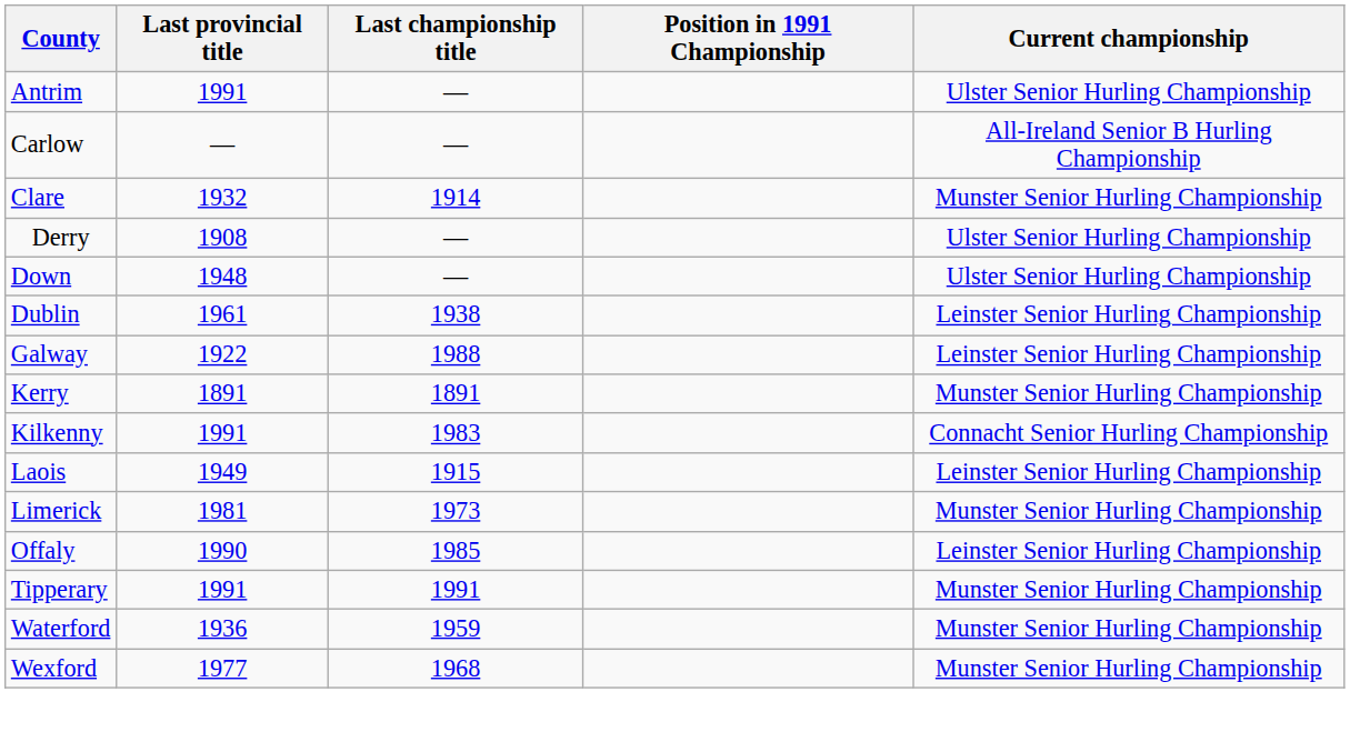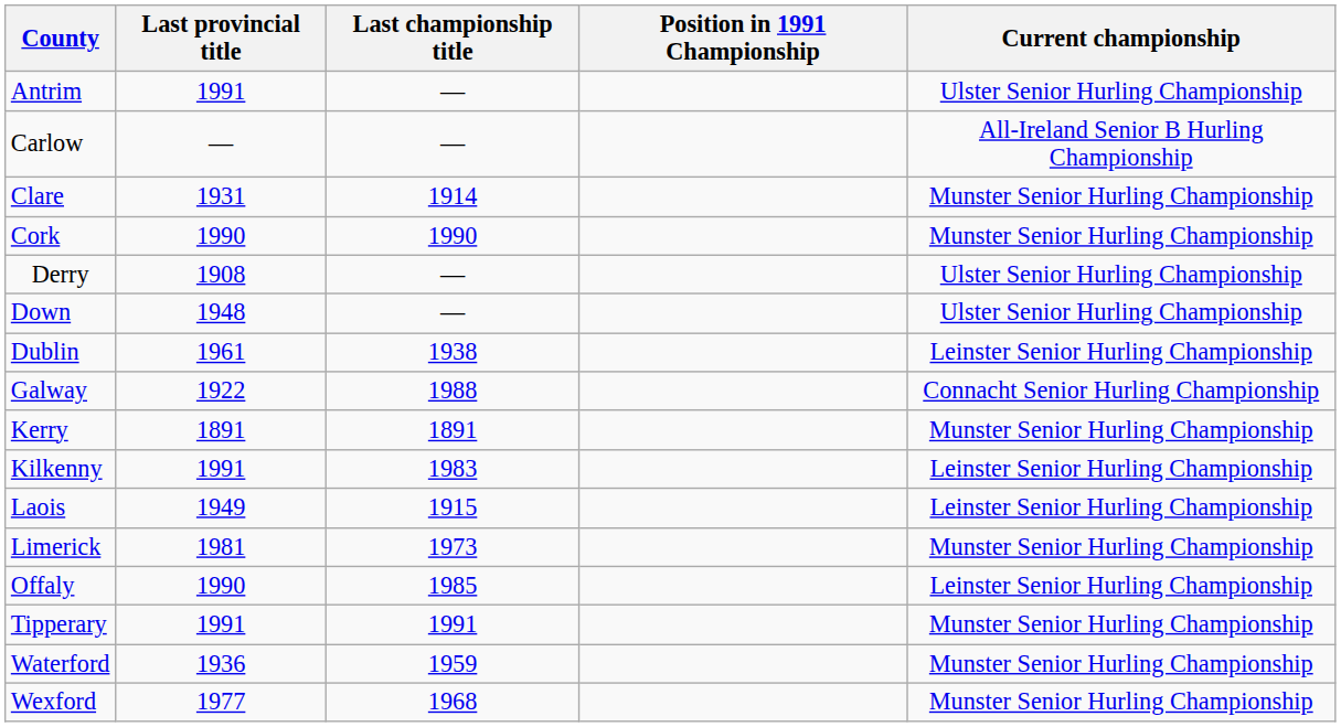Clare | Last provincial title: 1932 -> 1931
+ row: Cork | 1990 | 1990 | Munster Senior Hurling Championship
Galway | Current championship: Leinster Senior Hurling Championship -> Connacht Senior Hurling Championship
Kilkenny | Current championship: Connacht Senior Hurling Championship -> Leinster Senior Hurling Championship
